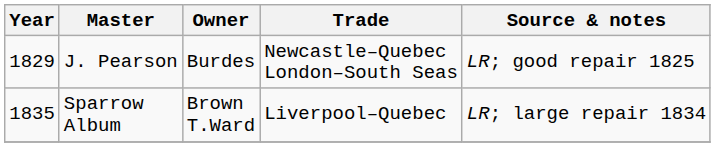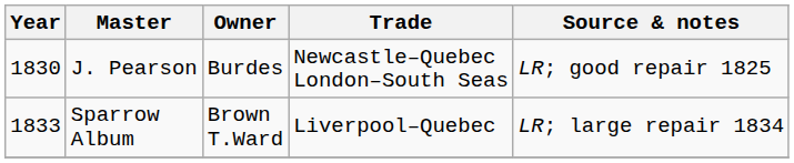J. Pearson | Year: 1829 -> 1830
Sparrow Album | Year: 1835 -> 1833
